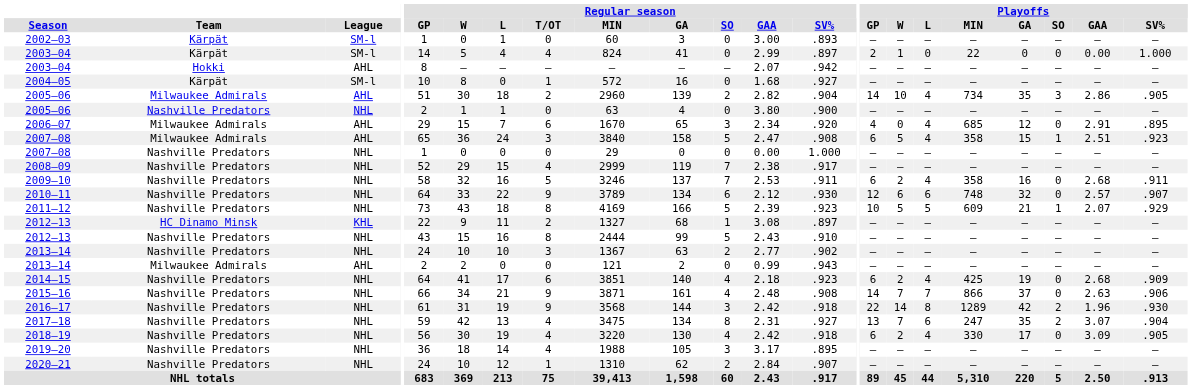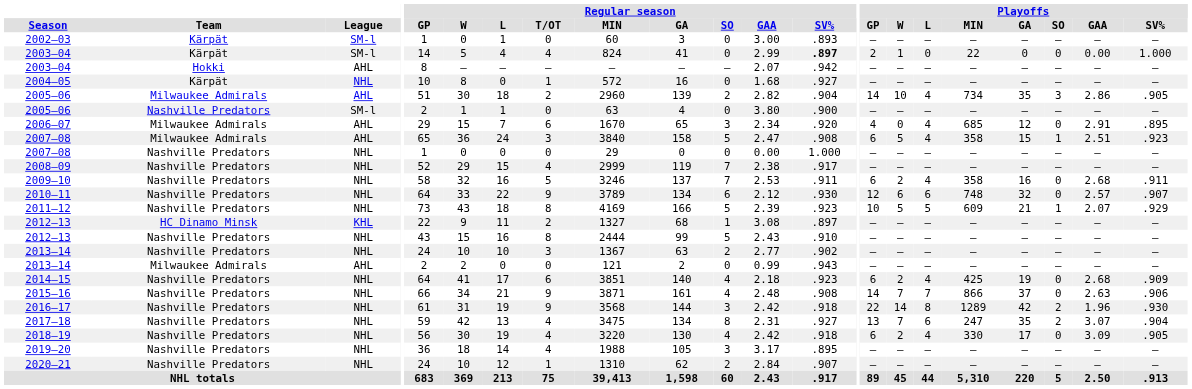2003–04 / Kärpät | Regular season / SV%: normal -> bold
2004–05 | League: SM-l -> NHL
2005–06 / Nashville Predators | League: NHL -> SM-l
